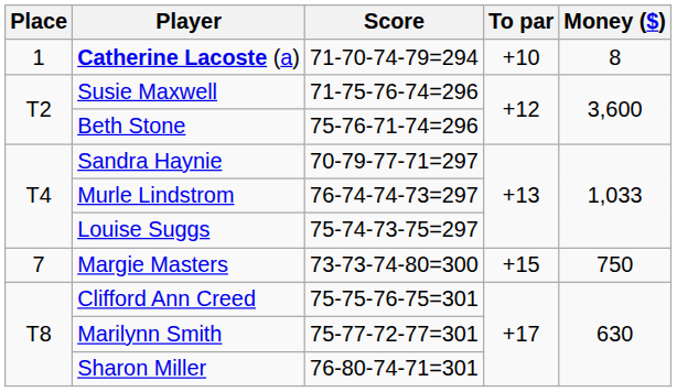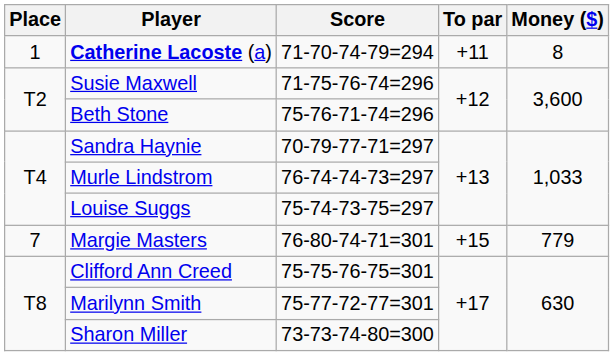Catherine Lacoste (a) | To par: +10 -> +11
Margie Masters | Score: 73-73-74-80=300 -> 76-80-74-71=301
Margie Masters | Money ($): 750 -> 779
Sharon Miller | Score: 76-80-74-71=301 -> 73-73-74-80=300
